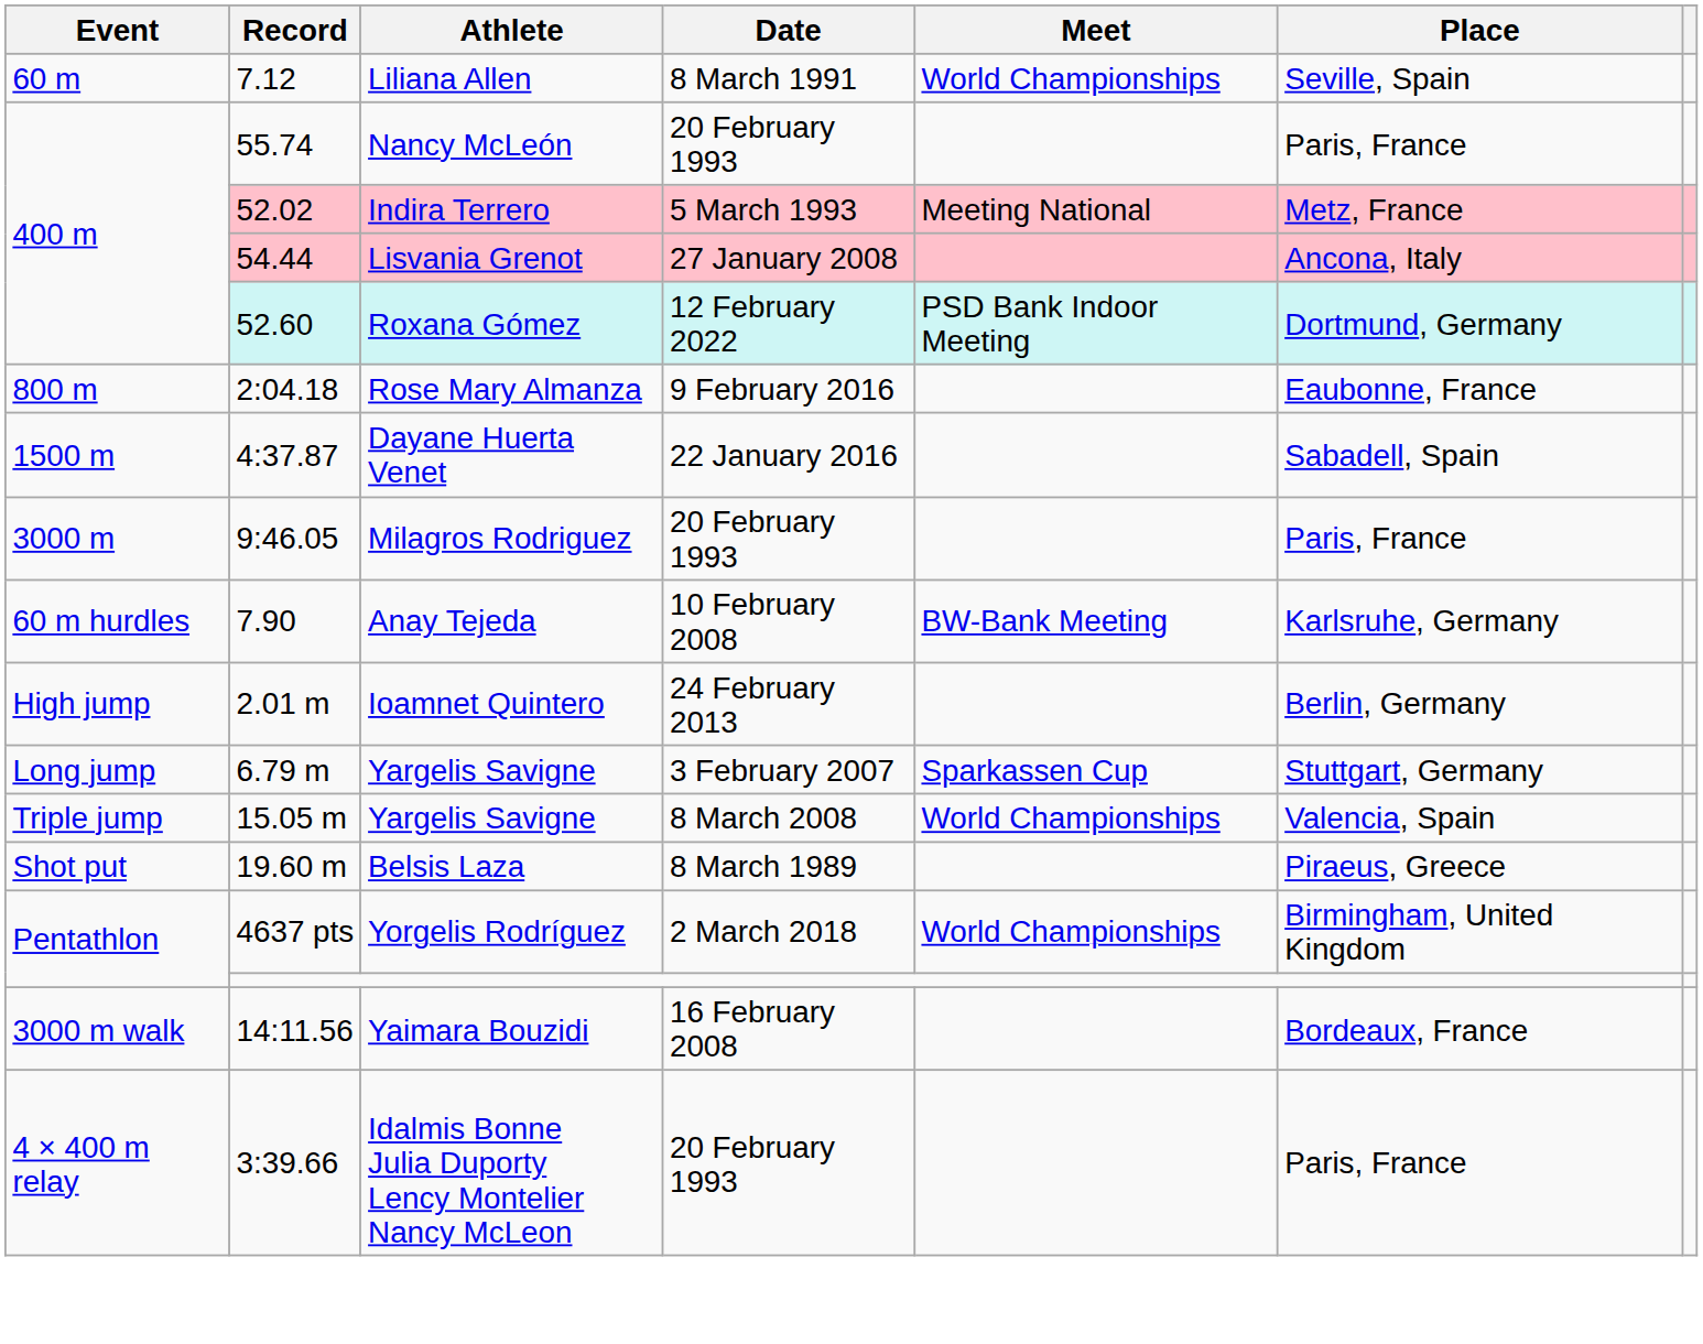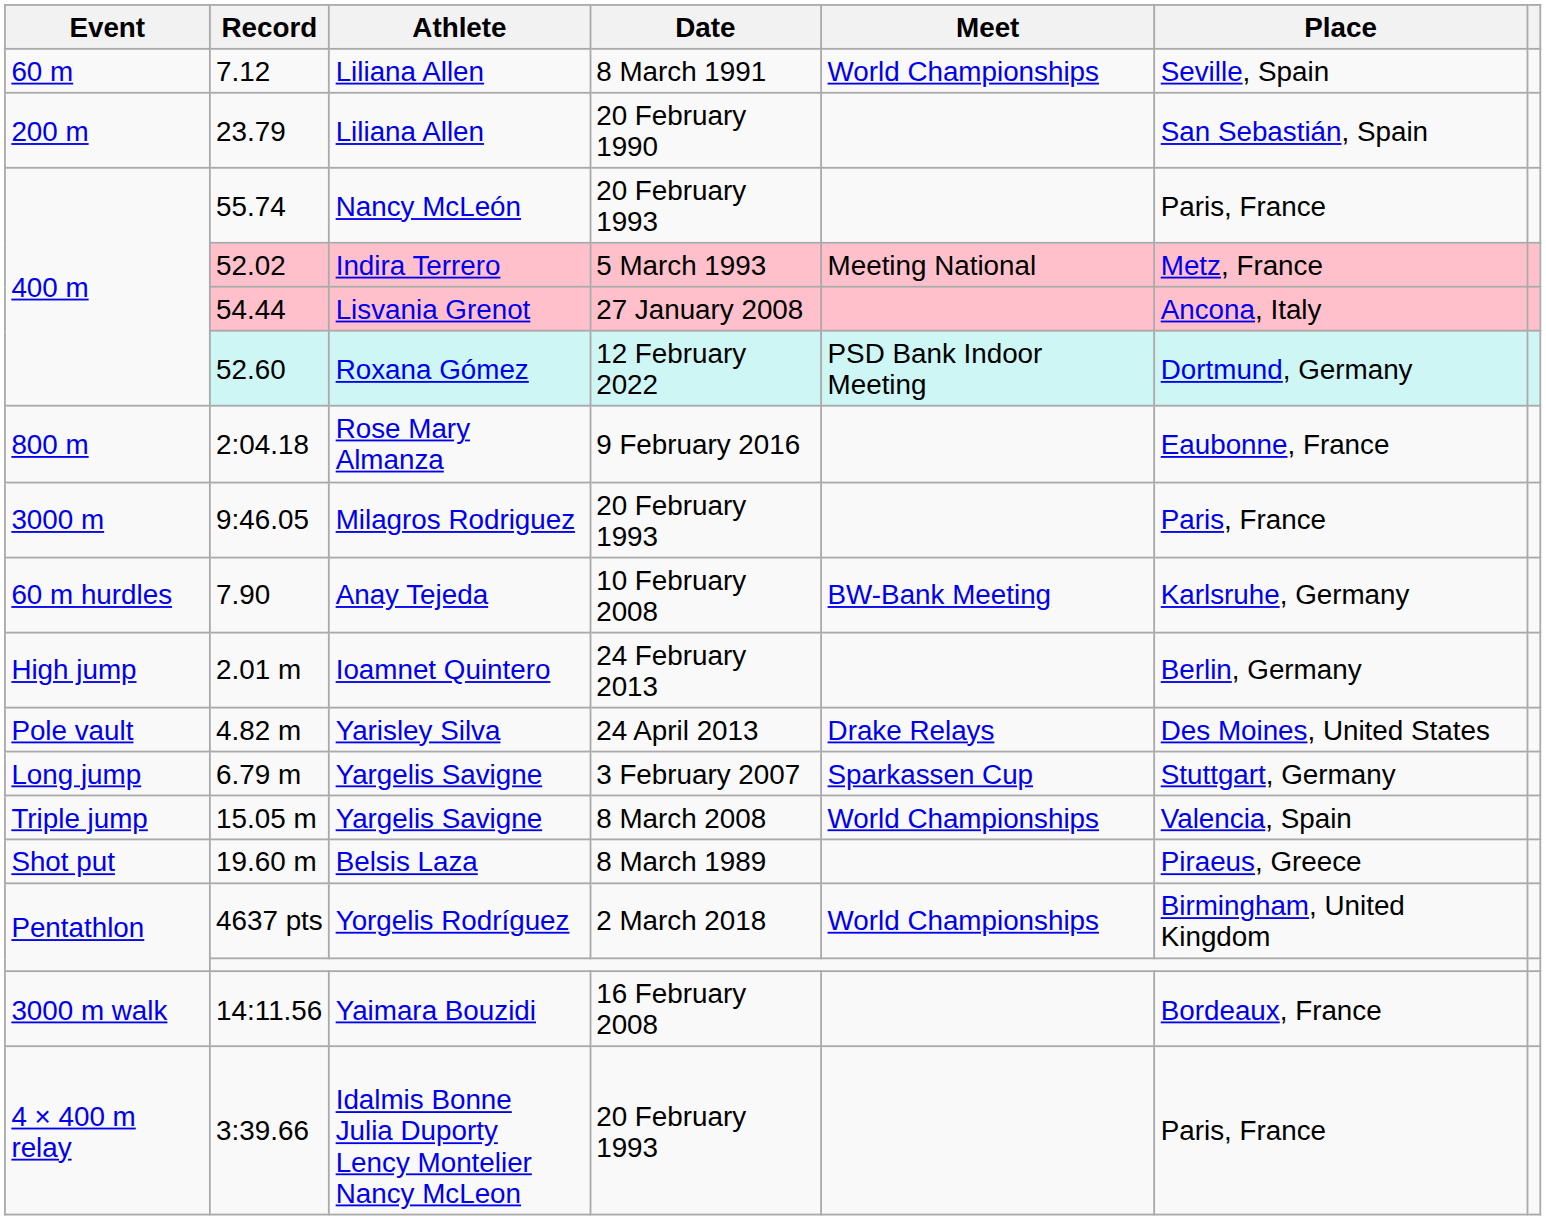+ row: 200 m | 23.79 | Liliana Allen | 20 February 1990 | San Sebastián, Spain
- row: 1500 m | 4:37.87 | Dayane Huerta Venet | 22 January 2016 | Sabadell, Spain
+ row: Pole vault | 4.82 m | Yarisley Silva | 24 April 2013 | Drake Relays | Des Moines, United States
